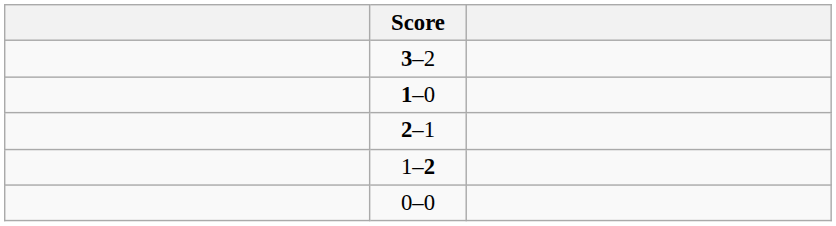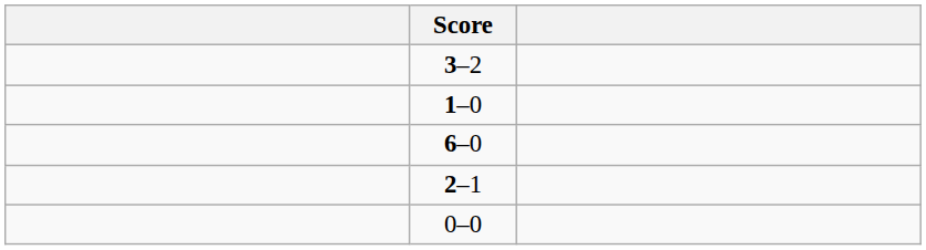+ row: 6–0
- row: 1–2
